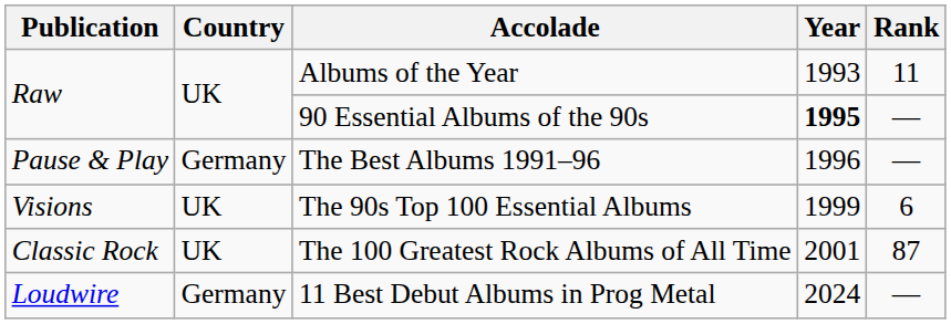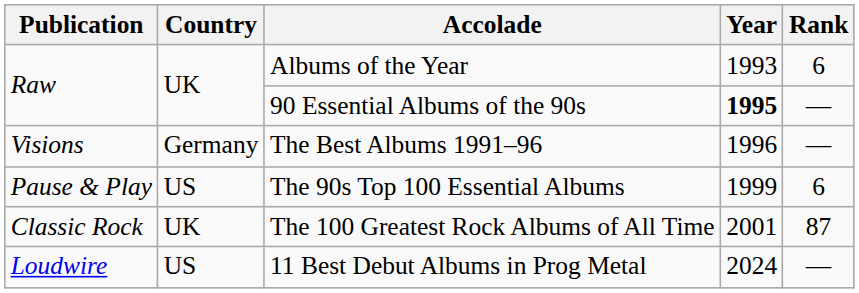Albums of the Year | Rank: 11 -> 6
The Best Albums 1991–96 | Publication: Pause & Play -> Visions
The 90s Top 100 Essential Albums | Publication: Visions -> Pause & Play
The 90s Top 100 Essential Albums | Country: UK -> US
11 Best Debut Albums in Prog Metal | Country: Germany -> US
